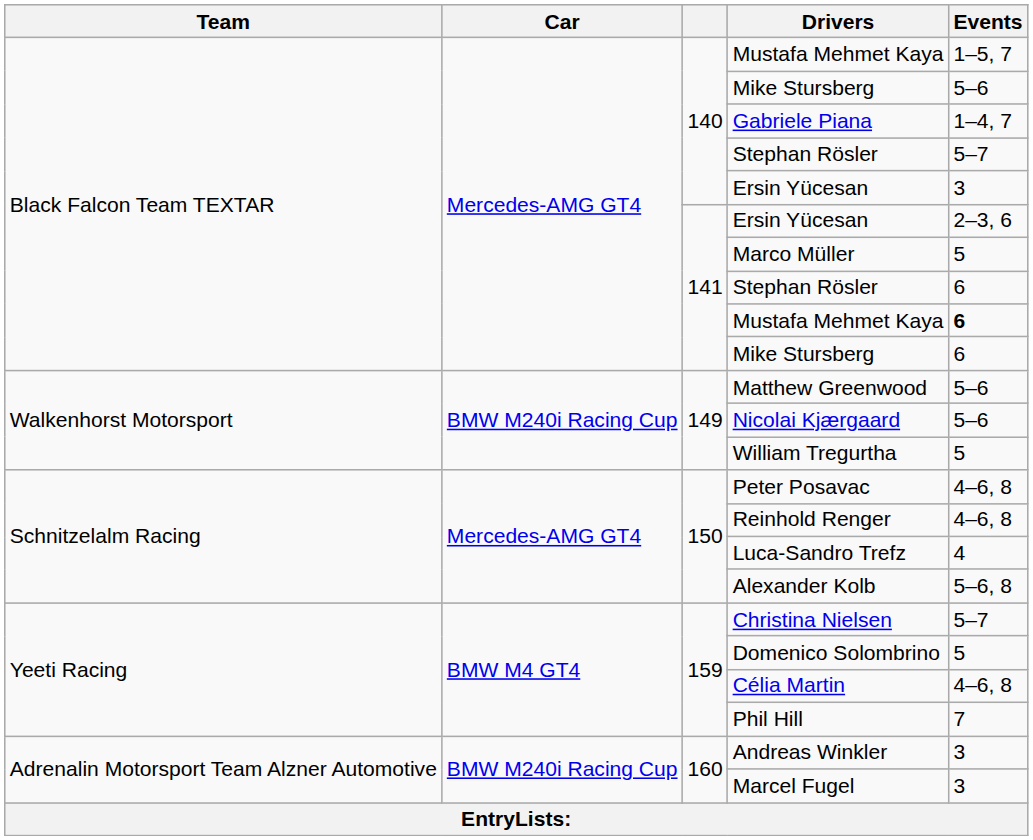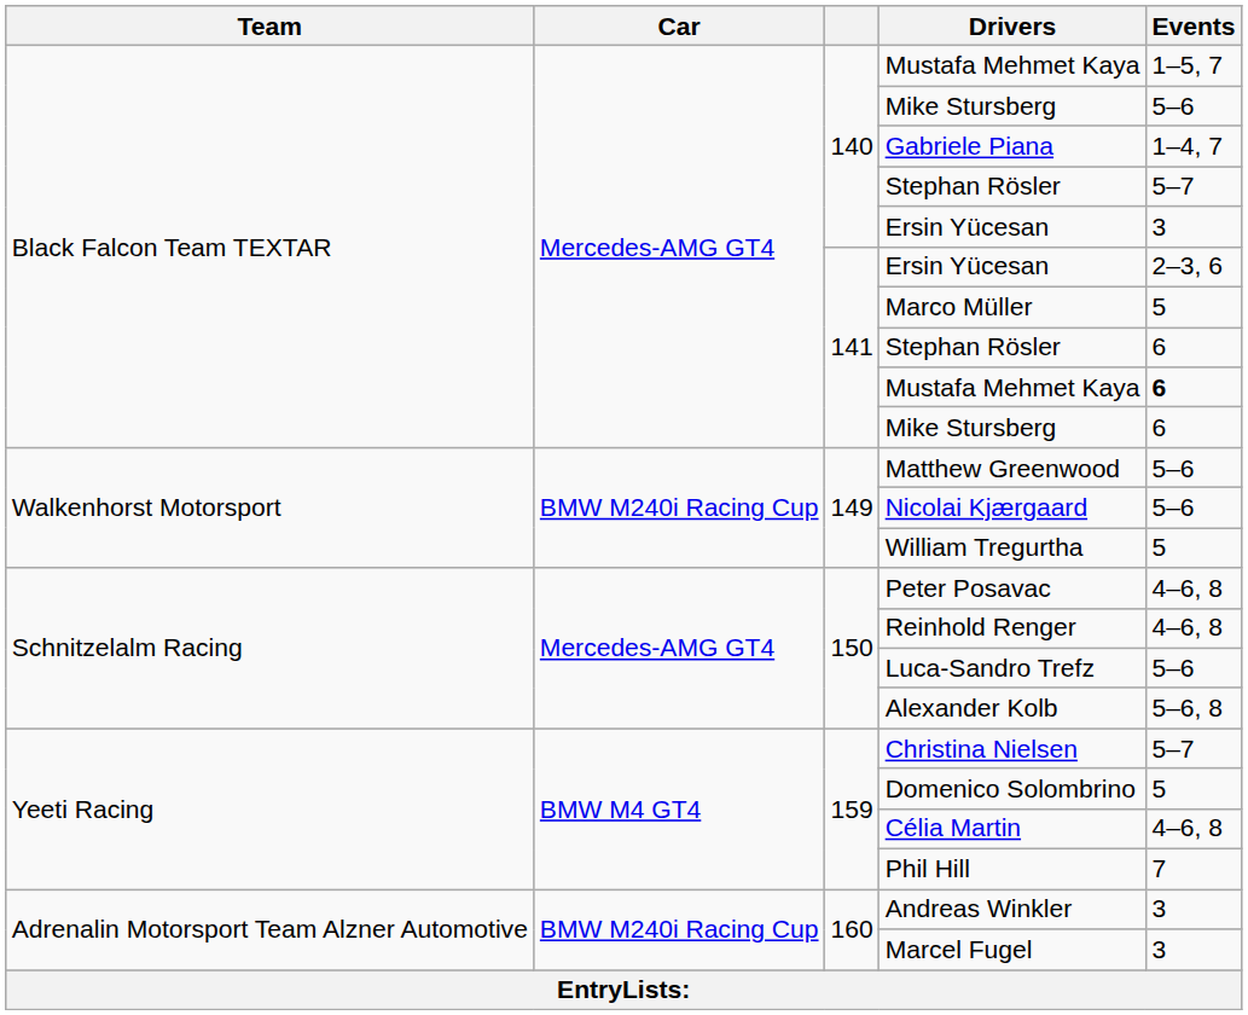Luca-Sandro Trefz | Events: 4 -> 5–6
